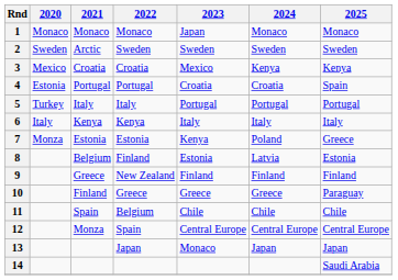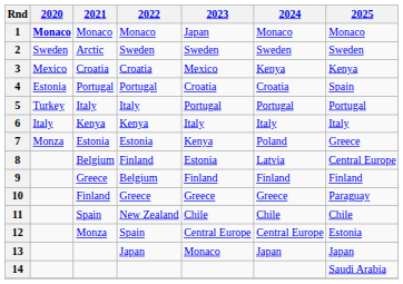1 | 2020: normal -> bold
8 | 2025: Estonia -> Central Europe
9 | 2022: New Zealand -> Belgium
11 | 2022: Belgium -> New Zealand
12 | 2025: Central Europe -> Estonia
